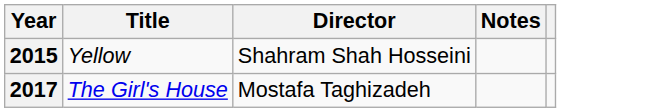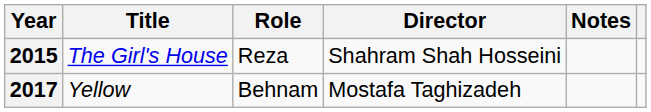+ column: Role | Reza | Behnam
2015 | Title: Yellow -> The Girl's House
2017 | Title: The Girl's House -> Yellow
